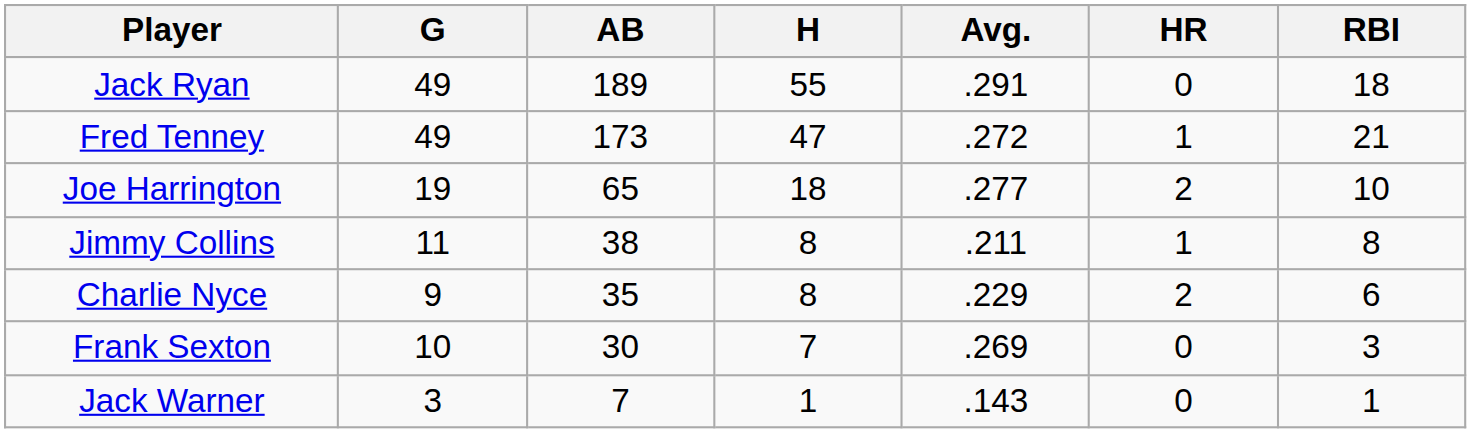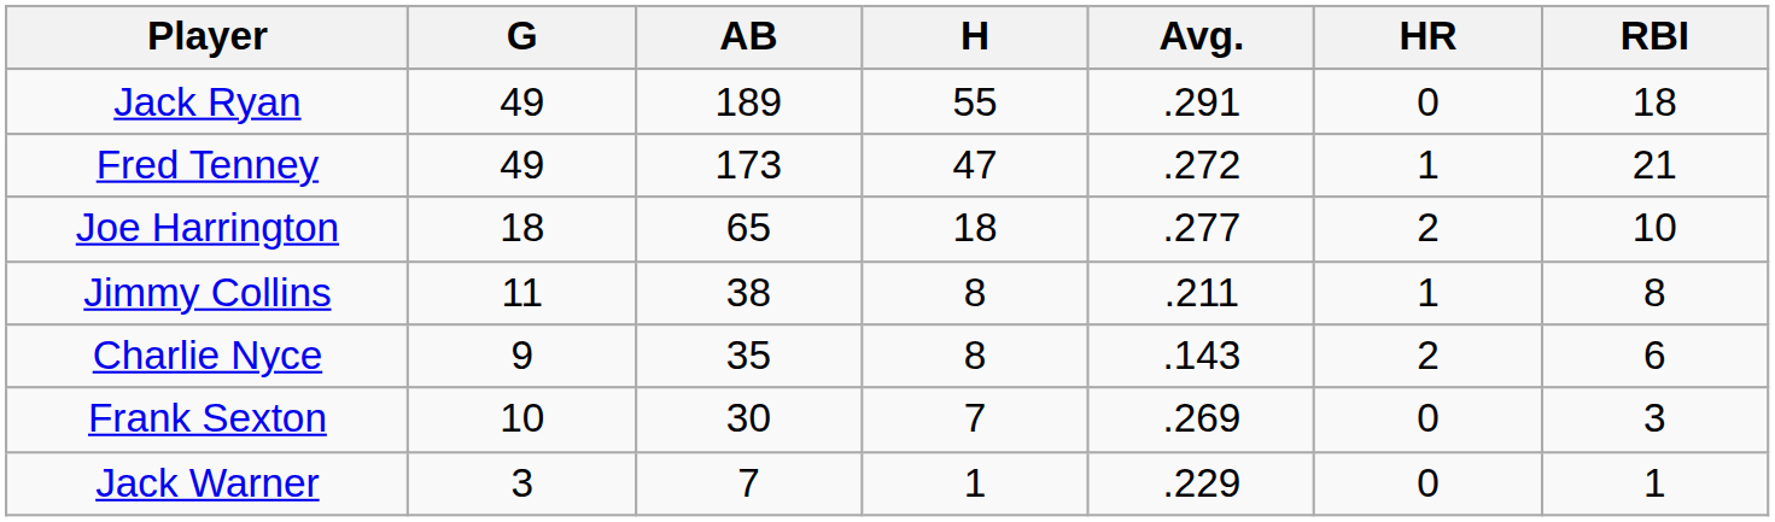Joe Harrington | G: 19 -> 18
Charlie Nyce | Avg.: .229 -> .143
Jack Warner | Avg.: .143 -> .229
